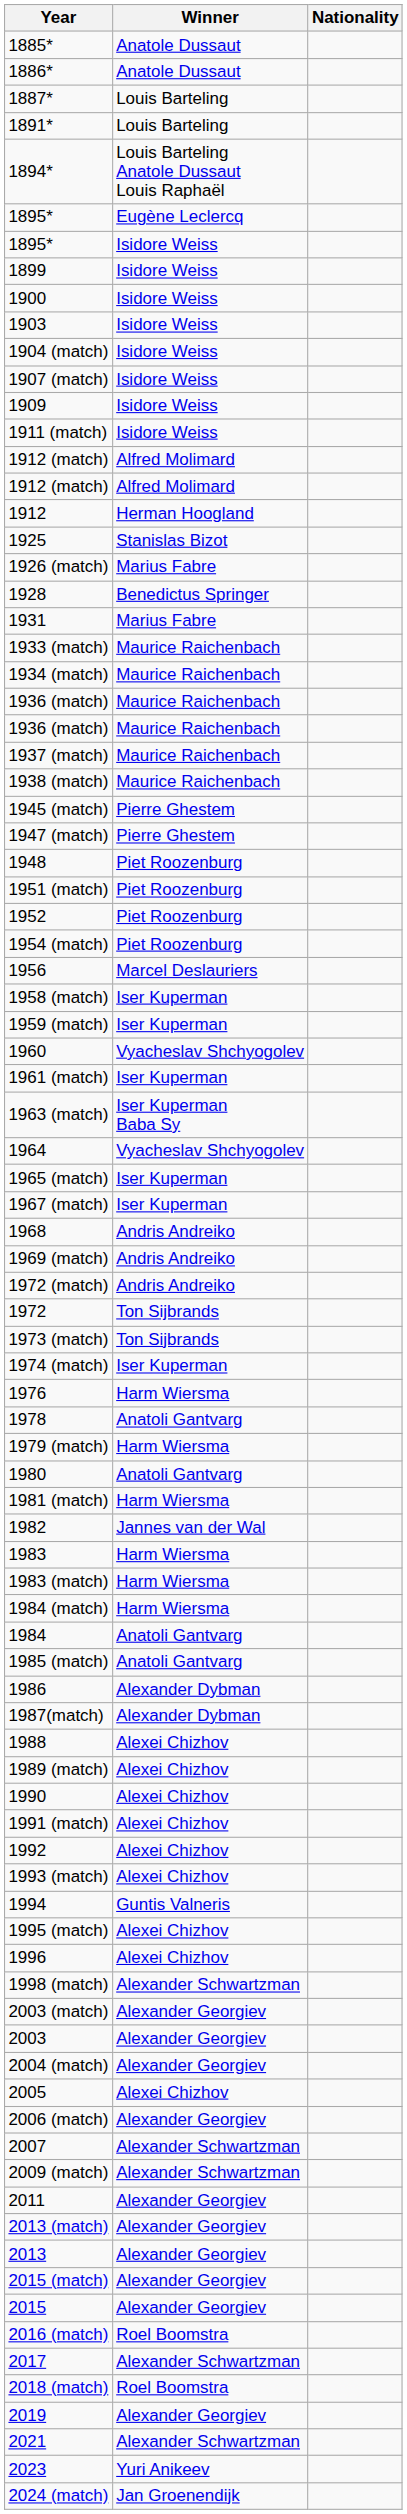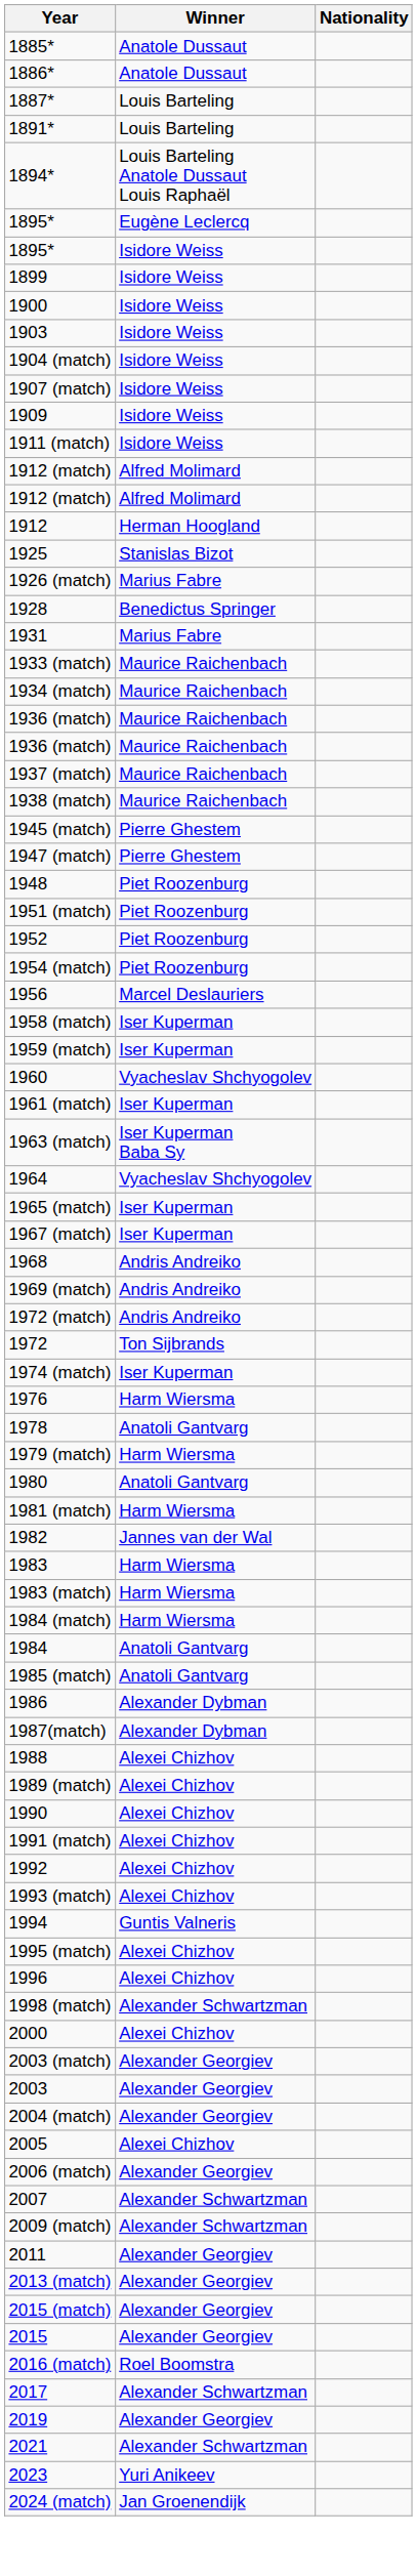- row: 1973 (match) | Ton Sijbrands
+ row: 2000 | Alexei Chizhov
- row: 2013 | Alexander Georgiev
- row: 2018 (match) | Roel Boomstra
